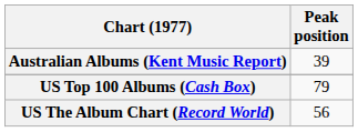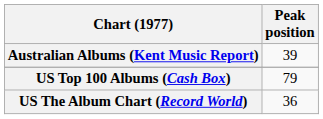US The Album Chart (Record World) | Peak position: 56 -> 36
